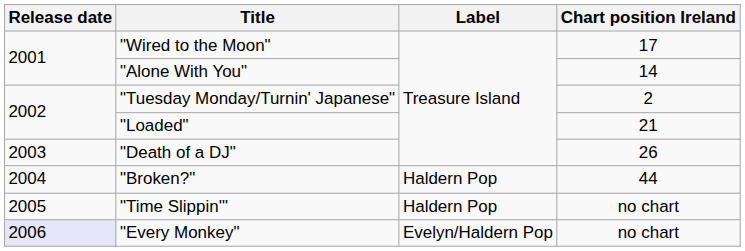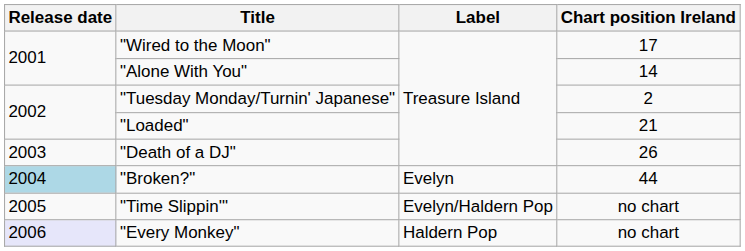"Broken?" | Release date: no background -> lightblue background
"Broken?" | Label: Haldern Pop -> Evelyn
"Time Slippin'" | Label: Haldern Pop -> Evelyn/Haldern Pop
"Every Monkey" | Label: Evelyn/Haldern Pop -> Haldern Pop
